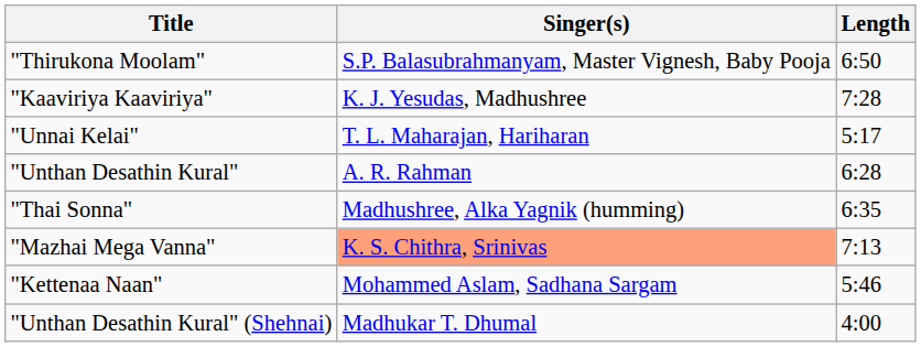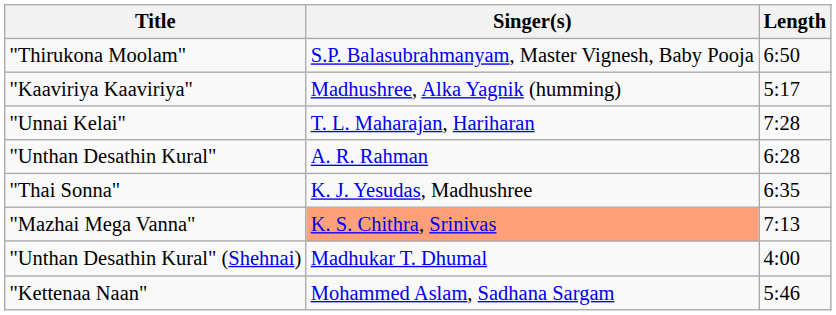"Kaaviriya Kaaviriya" | Singer(s): K. J. Yesudas, Madhushree -> Madhushree, Alka Yagnik (humming)
"Kaaviriya Kaaviriya" | Length: 7:28 -> 5:17
"Unnai Kelai" | Length: 5:17 -> 7:28
"Thai Sonna" | Singer(s): Madhushree, Alka Yagnik (humming) -> K. J. Yesudas, Madhushree
rows swapped: "Kettenaa Naan" <-> "Unthan Desathin Kural" (Shehnai)
